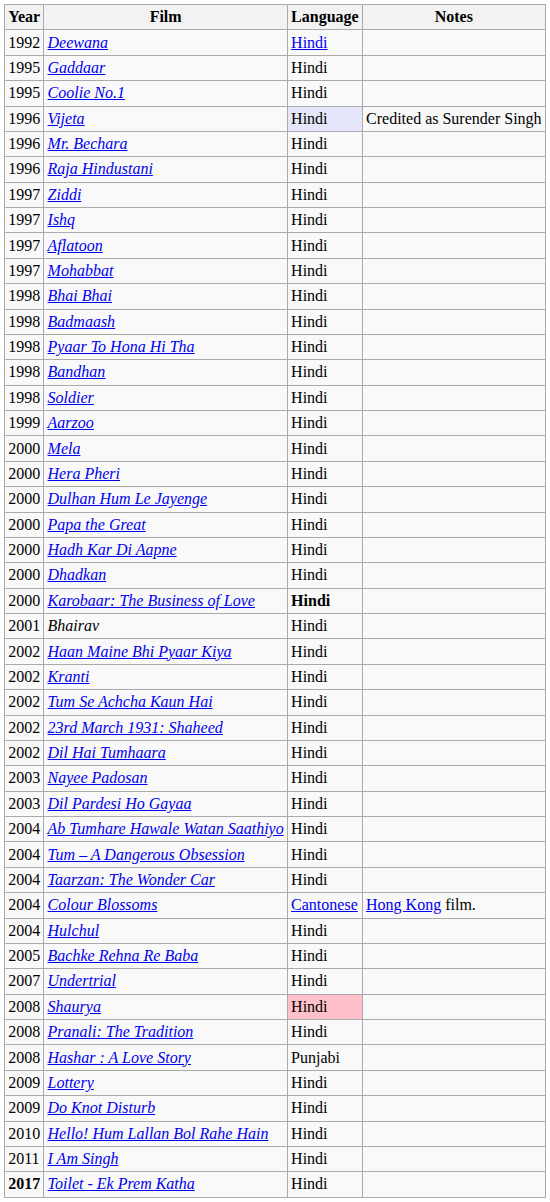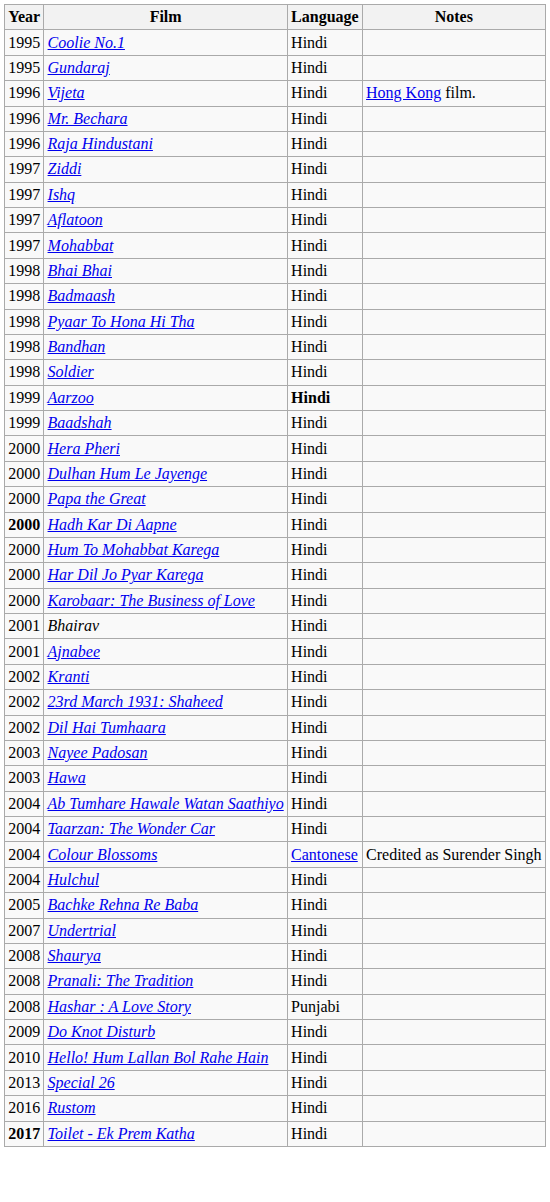- row: 1992 | Deewana | Hindi
- row: 1995 | Gaddaar | Hindi
+ row: 1995 | Gundaraj | Hindi
Vijeta | Language: lavender background -> no background
Vijeta | Notes: Credited as Surender Singh -> Hong Kong film.
Aarzoo | Language: normal -> bold
+ row: 1999 | Baadshah | Hindi
- row: 2000 | Mela | Hindi
Hadh Kar Di Aapne | Year: normal -> bold
+ row: 2000 | Hum To Mohabbat Karega | Hindi
+ row: 2000 | Har Dil Jo Pyar Karega | Hindi
- row: 2000 | Dhadkan | Hindi
Karobaar: The Business of Love | Language: bold -> normal
+ row: 2001 | Ajnabee | Hindi
- row: 2002 | Haan Maine Bhi Pyaar Kiya | Hindi
- row: 2002 | Tum Se Achcha Kaun Hai | Hindi
+ row: 2003 | Hawa | Hindi
- row: 2003 | Dil Pardesi Ho Gayaa | Hindi
- row: 2004 | Tum – A Dangerous Obsession | Hindi
Colour Blossoms | Notes: Hong Kong film. -> Credited as Surender Singh
Shaurya | Language: pink background -> no background
- row: 2009 | Lottery | Hindi
- row: 2011 | I Am Singh | Hindi
+ row: 2013 | Special 26 | Hindi
+ row: 2016 | Rustom | Hindi
